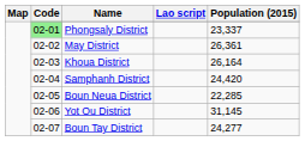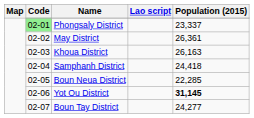Khoua District | Population (2015): 26,164 -> 26,163
Samphanh District | Population (2015): 24,420 -> 24,418
Yot Ou District | Population (2015): normal -> bold
